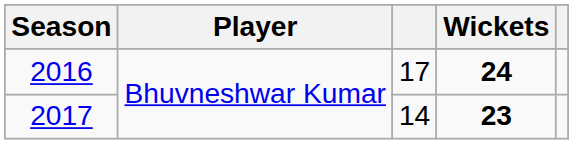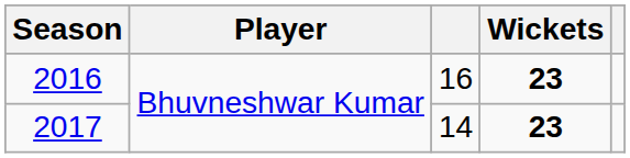2016 | column 3: 17 -> 16
2016 | Wickets: 24 -> 23
